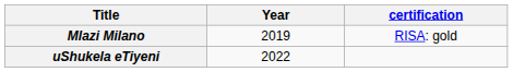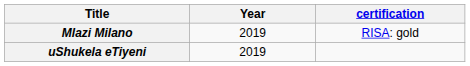uShukela eTiyeni | Year: 2022 -> 2019
